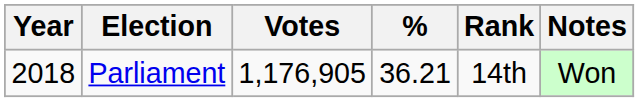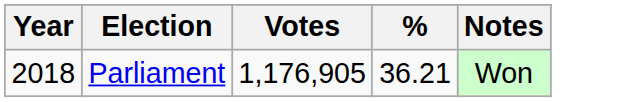- column: Rank | 14th
